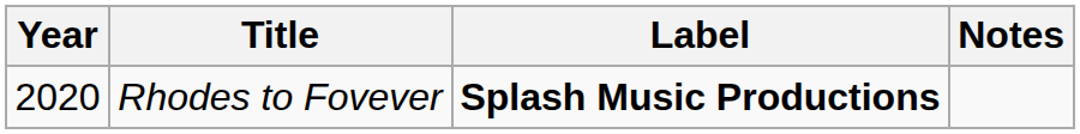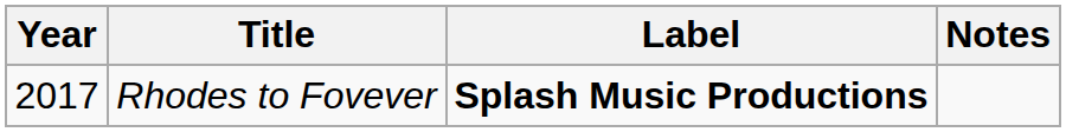Rhodes to Fovever | Year: 2020 -> 2017
